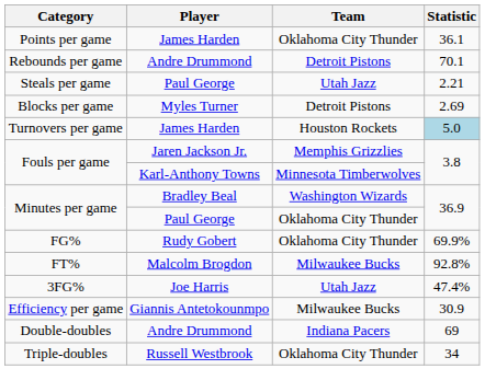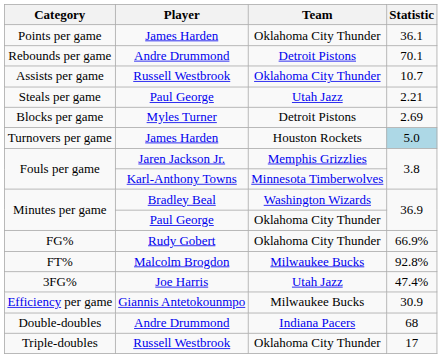+ row: Assists per game | Russell Westbrook | Oklahoma City Thunder | 10.7
FG% | Statistic: 69.9% -> 66.9%
Double-doubles | Statistic: 69 -> 68
Triple-doubles | Statistic: 34 -> 17
